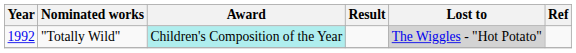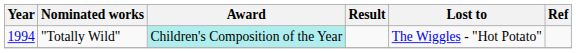"Totally Wild" | Year: 1992 -> 1994
"Totally Wild" | Lost to: lightgrey background -> no background
